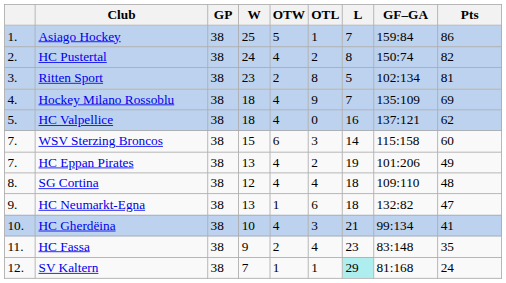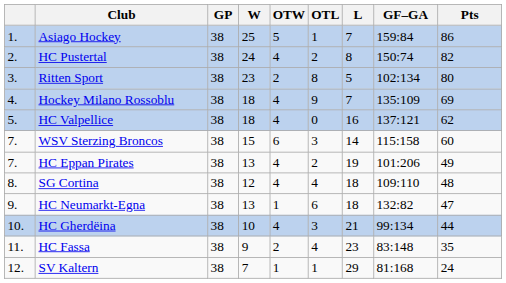Ritten Sport | Pts: 81 -> 80
HC Gherdëina | Pts: 41 -> 44
SV Kaltern | L: paleturquoise background -> no background
